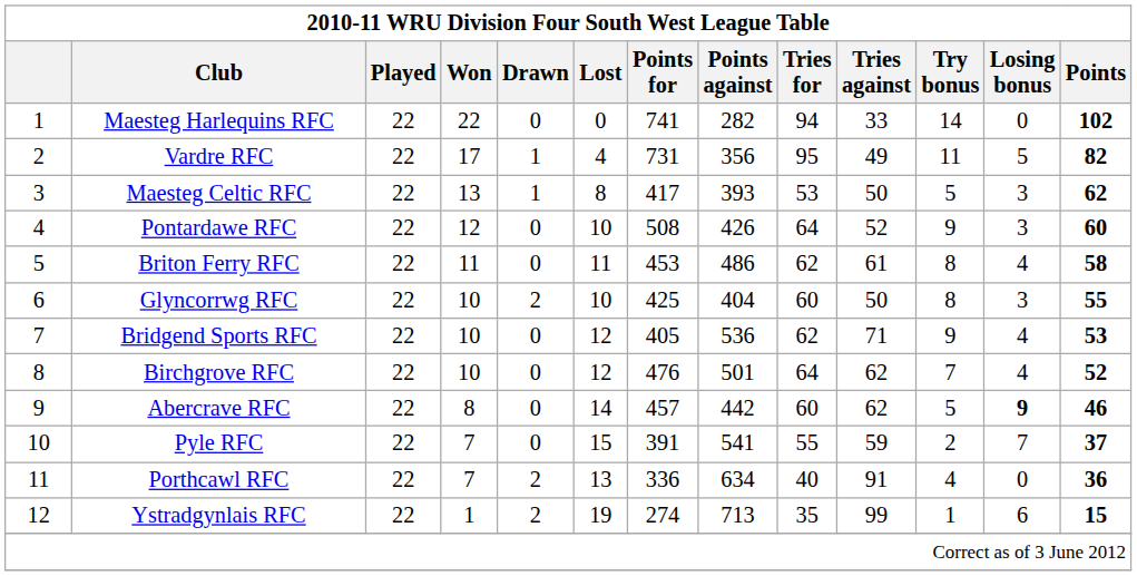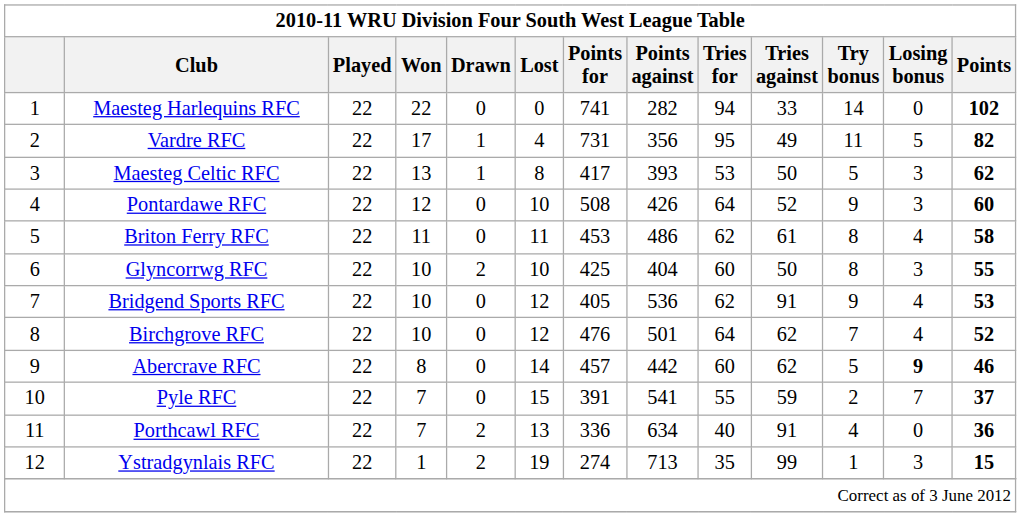Bridgend Sports RFC | Tries against: 71 -> 91
Ystradgynlais RFC | Losing bonus: 6 -> 3
